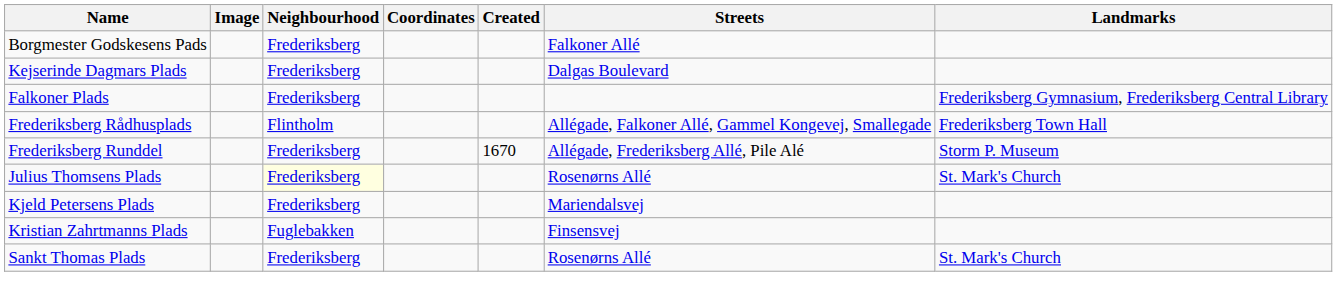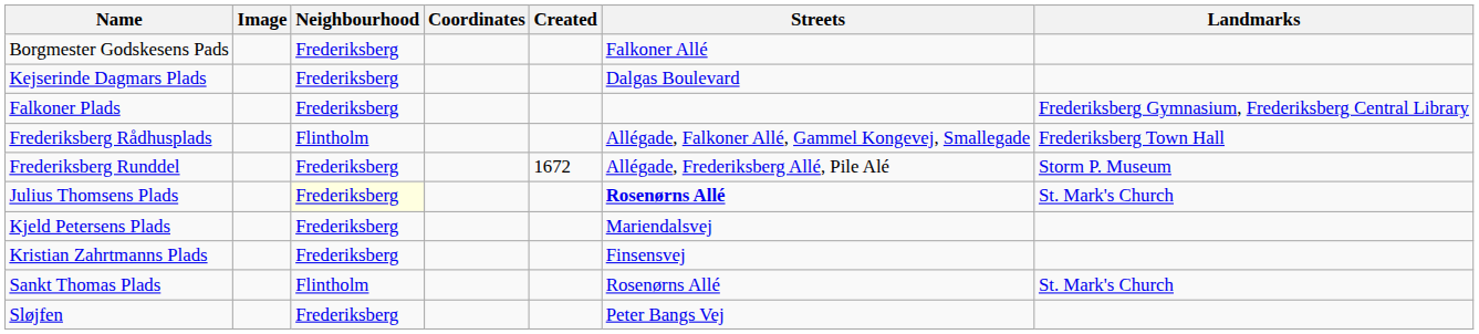Frederiksberg Runddel | Created: 1670 -> 1672
Julius Thomsens Plads | Streets: normal -> bold
Kristian Zahrtmanns Plads | Neighbourhood: Fuglebakken -> Frederiksberg
Sankt Thomas Plads | Neighbourhood: Frederiksberg -> Flintholm
+ row: Sløjfen | Frederiksberg | Peter Bangs Vej
